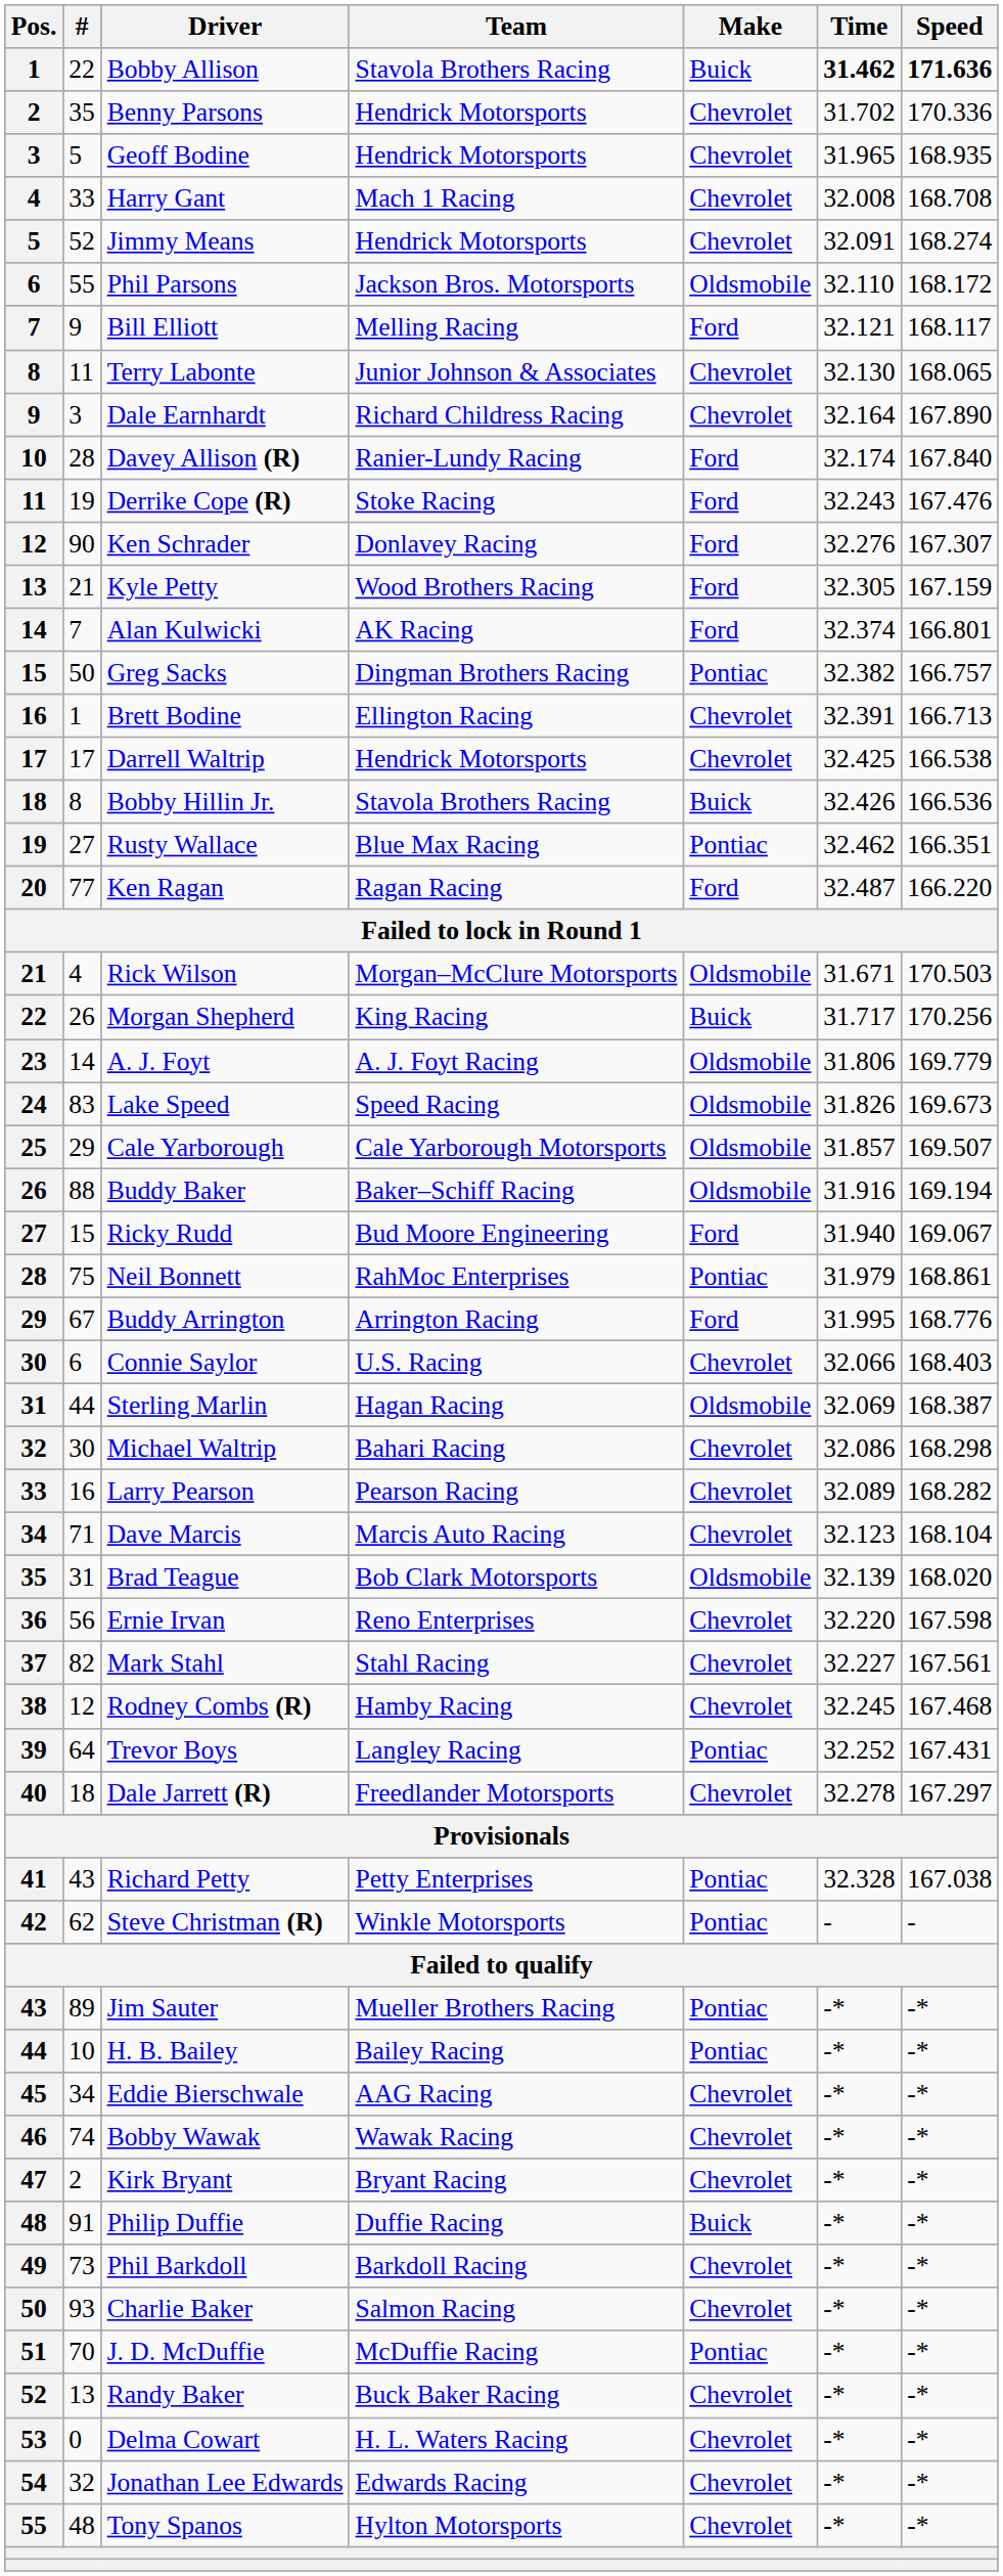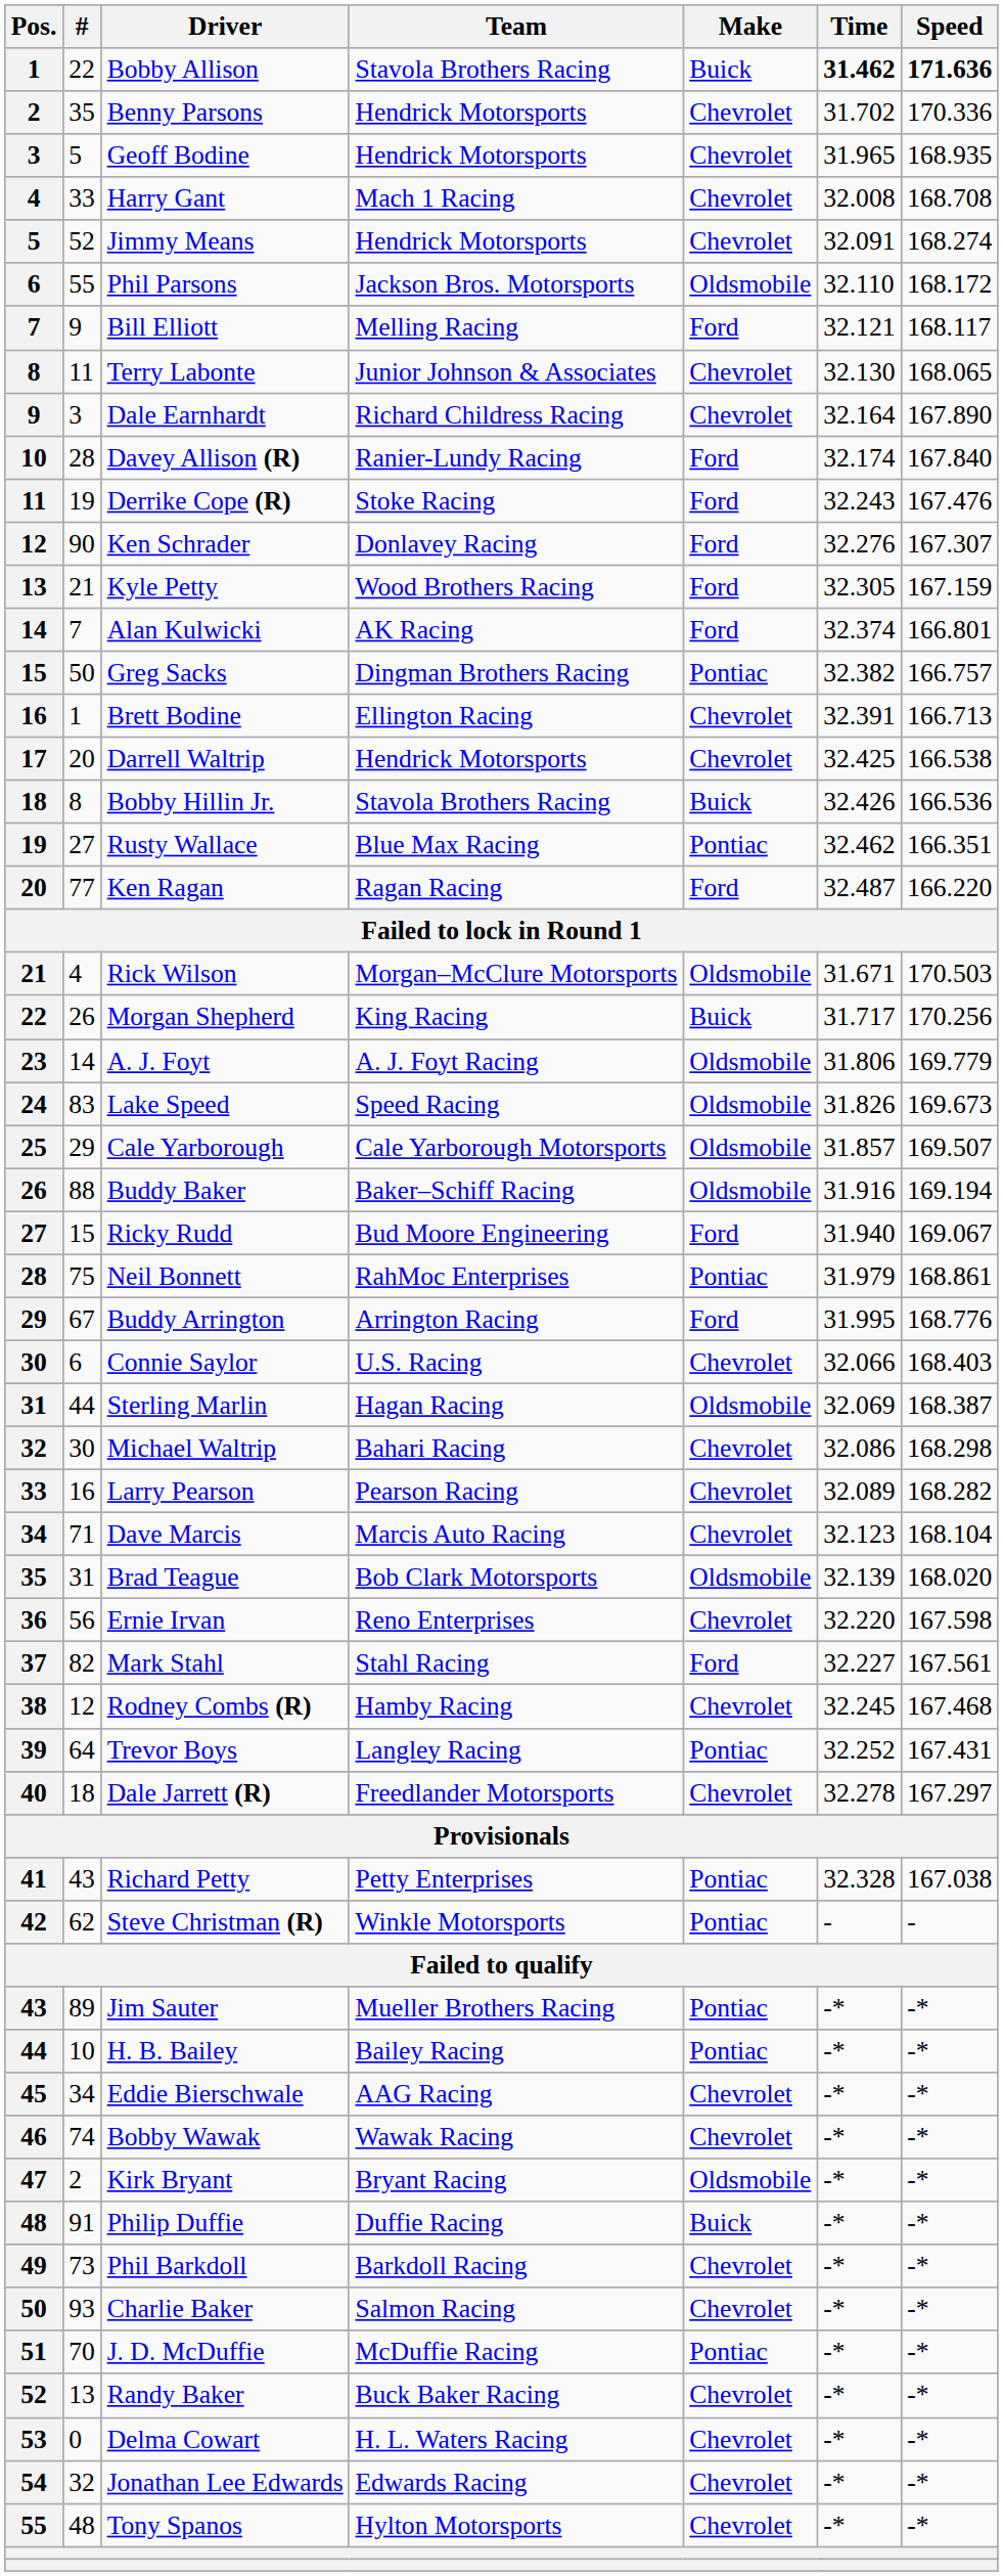Darrell Waltrip | #: 17 -> 20
Mark Stahl | Make: Chevrolet -> Ford
Kirk Bryant | Make: Chevrolet -> Oldsmobile
